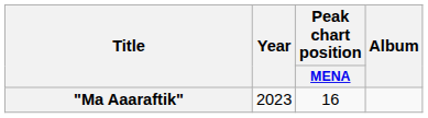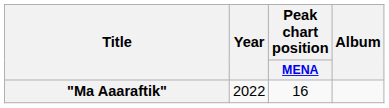"Ma Aaaraftik" | Year: 2023 -> 2022
